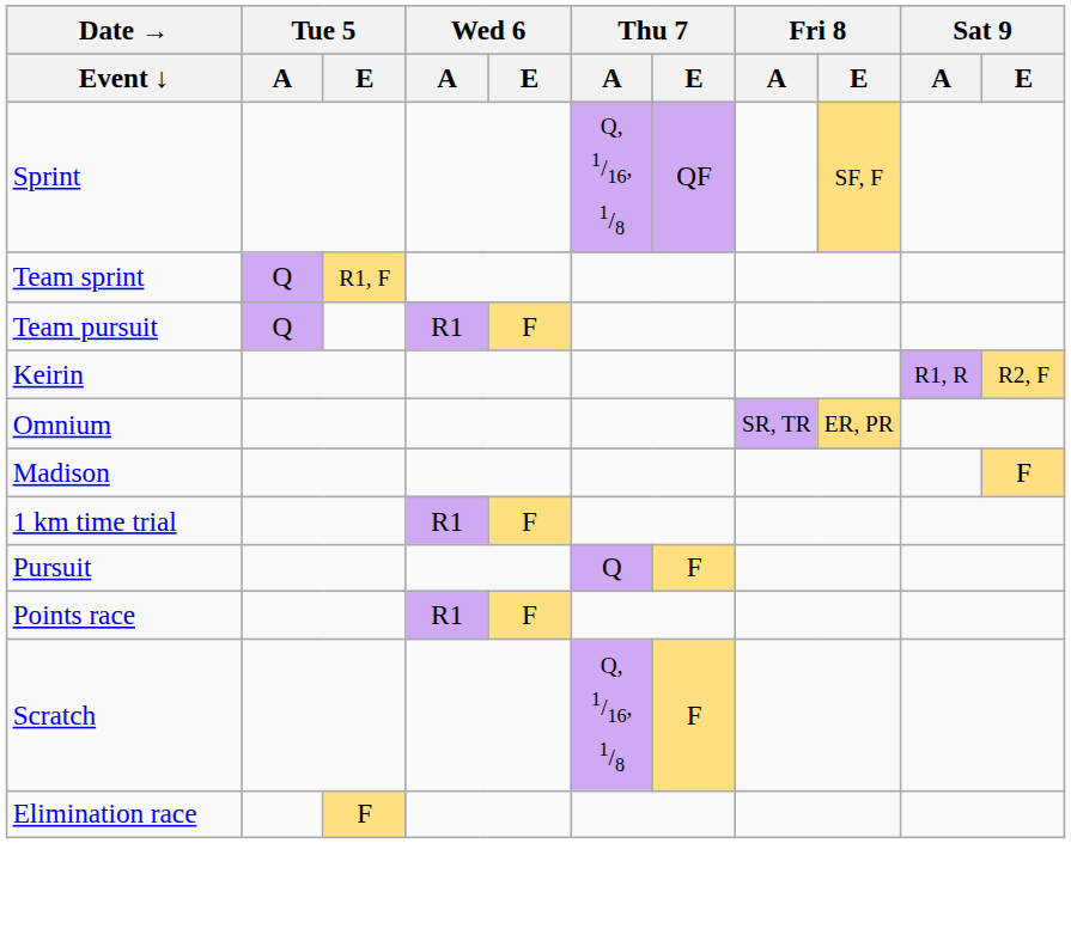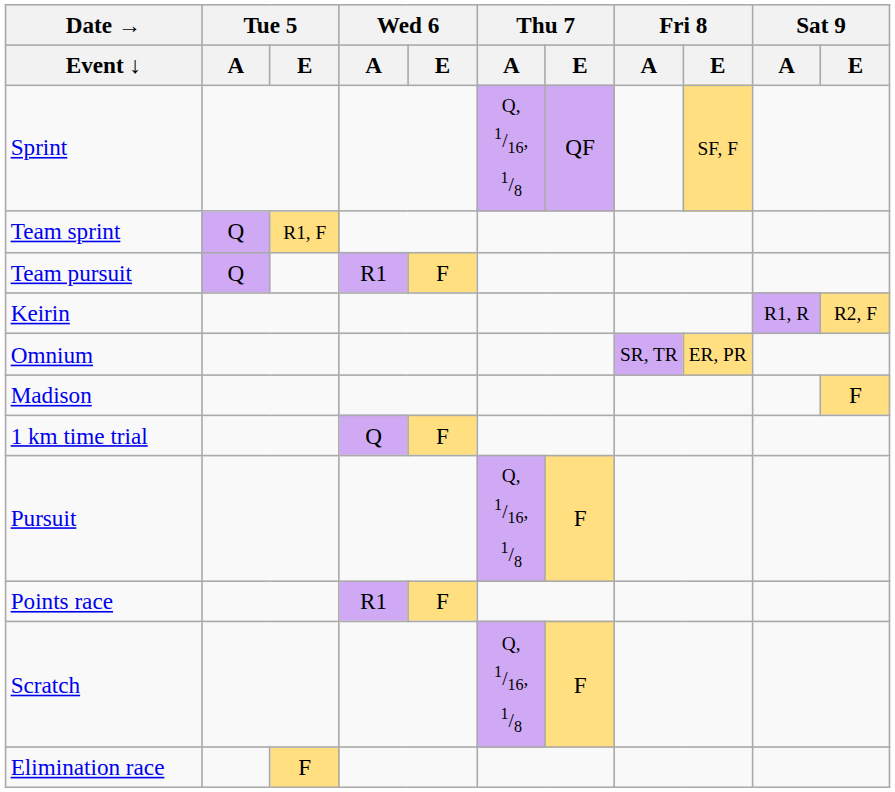1 km time trial | Wed 6 / A: R1 -> Q
Pursuit | Thu 7 / A: Q -> Q, 1/16, 1/8
